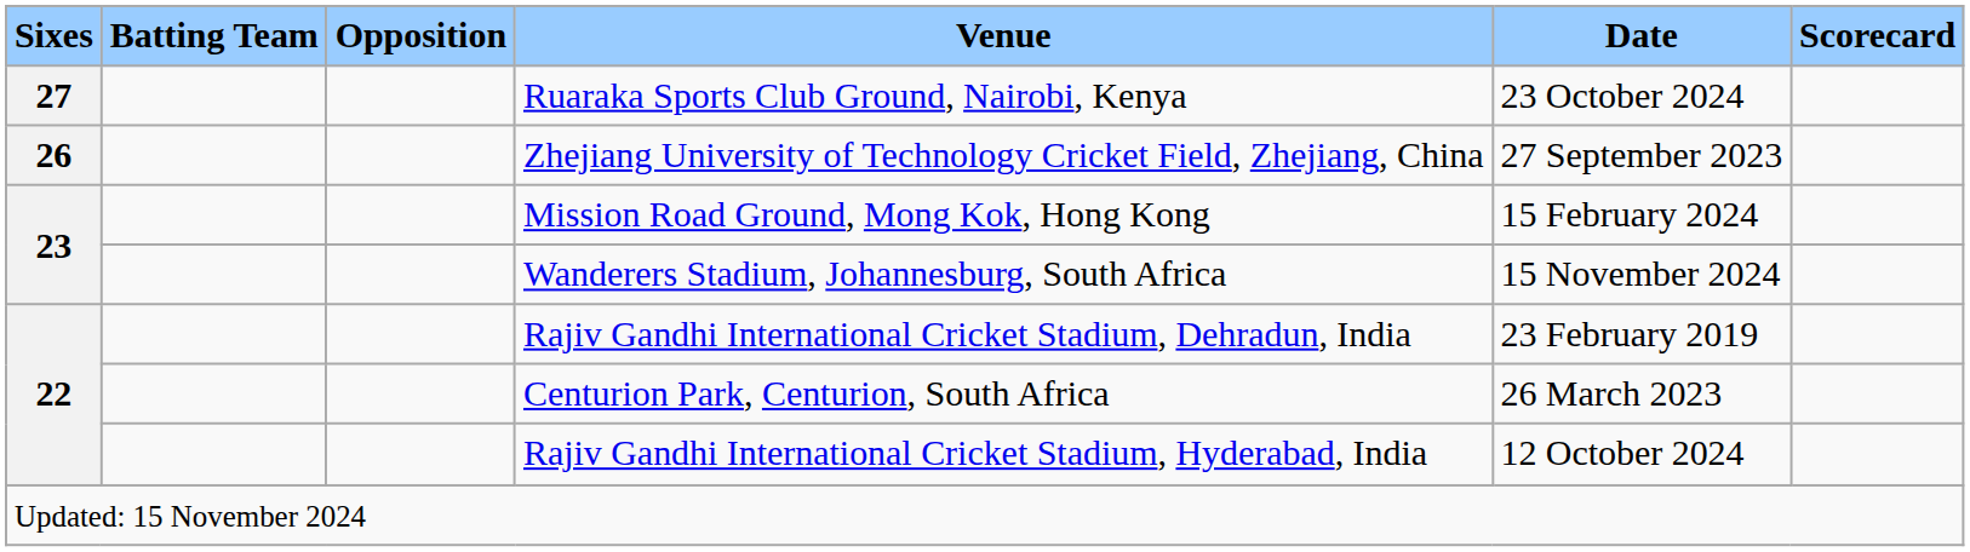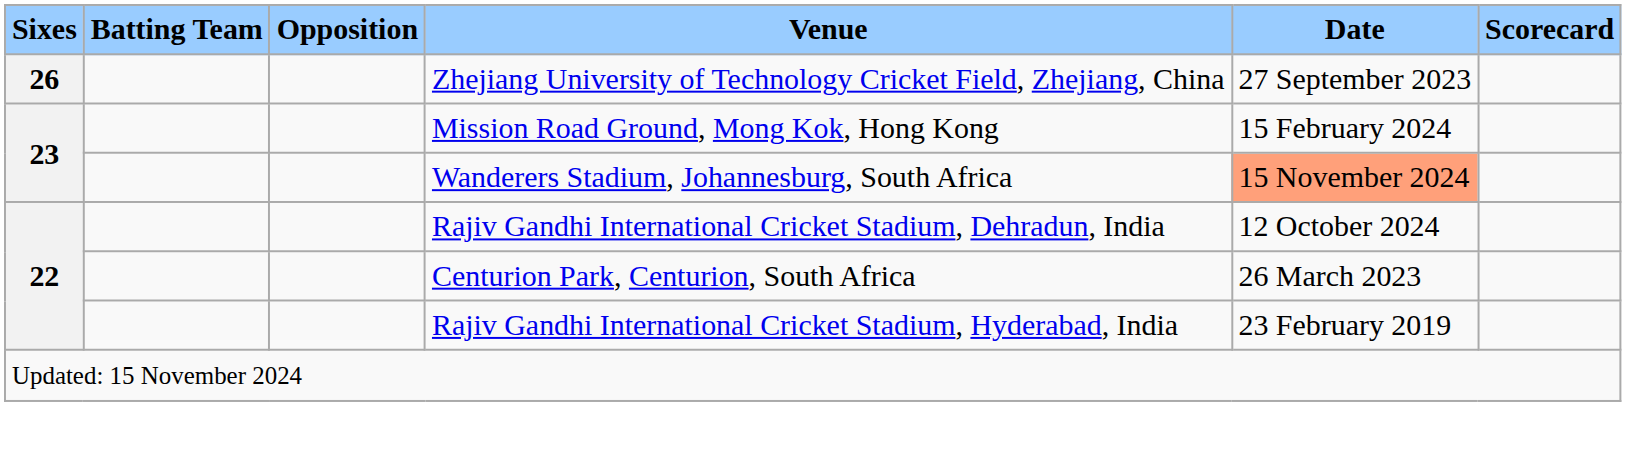- row: 27 | Ruaraka Sports Club Ground, Nairobi, Kenya | 23 October 2024
Wanderers Stadium, Johannesburg, South Africa | Date: no background -> lightsalmon background
Rajiv Gandhi International Cricket Stadium, Dehradun, India | Date: 23 February 2019 -> 12 October 2024
Rajiv Gandhi International Cricket Stadium, Hyderabad, India | Date: 12 October 2024 -> 23 February 2019
